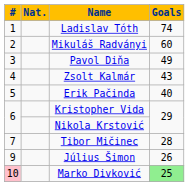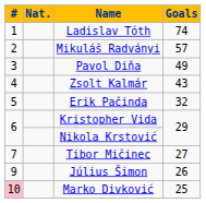Mikuláš Radványi | Goals: 60 -> 57
Erik Pačinda | Goals: 40 -> 32
Tibor Mičinec | Goals: 28 -> 27
Marko Divković | Goals: lightgreen background -> no background
